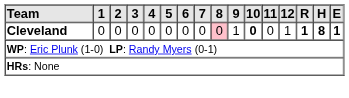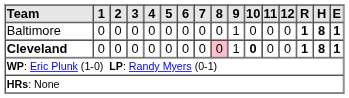+ row: Baltimore | 0 | 0 | 0 | 0 | 0 | 0 | 0 | 0 | 1 | 0 | 0 | 0 | 1 | 8 | 1
Cleveland | 12: 1 -> 0
